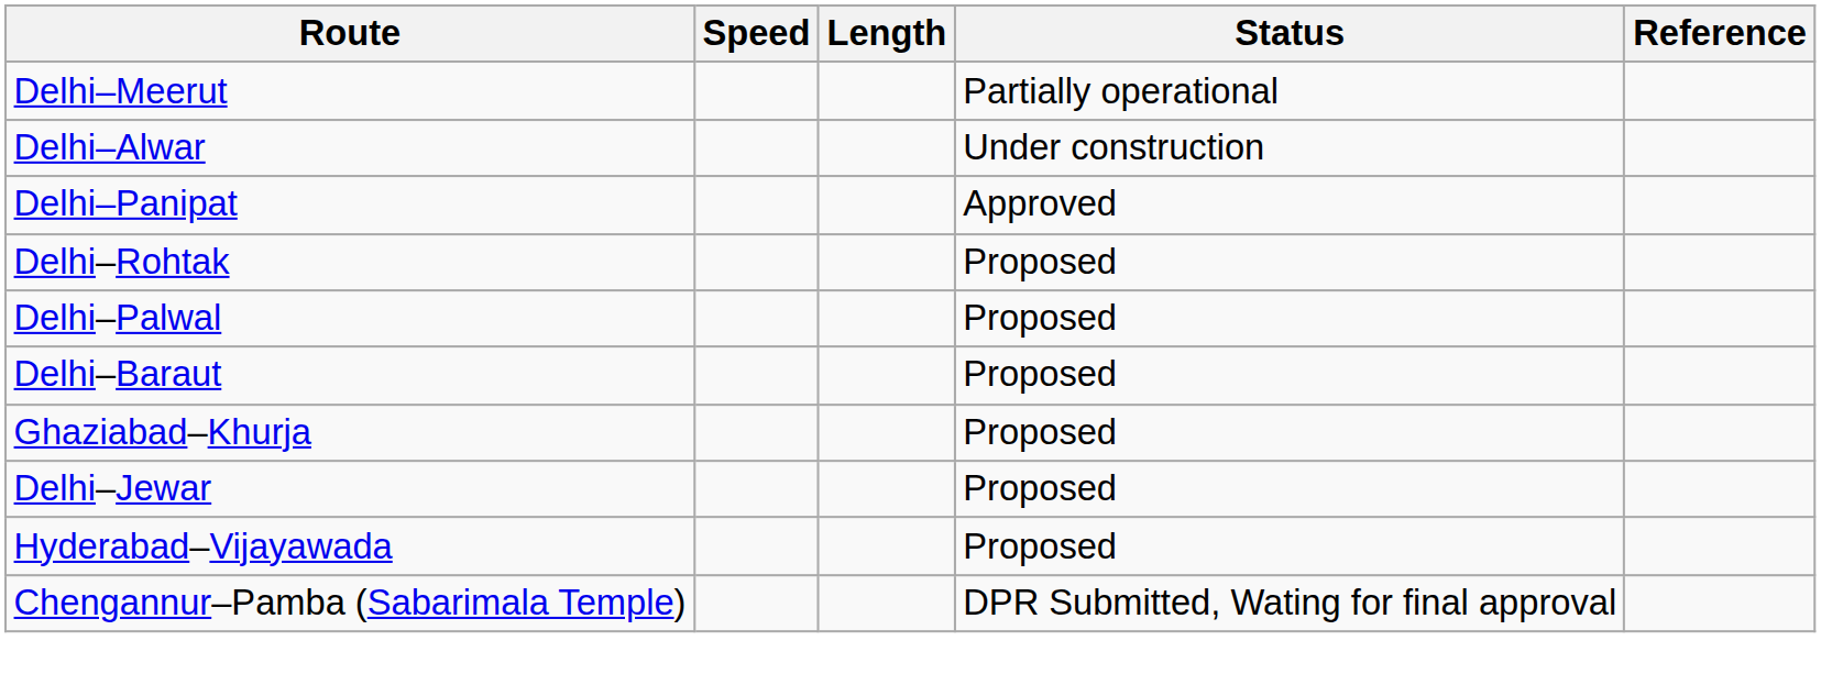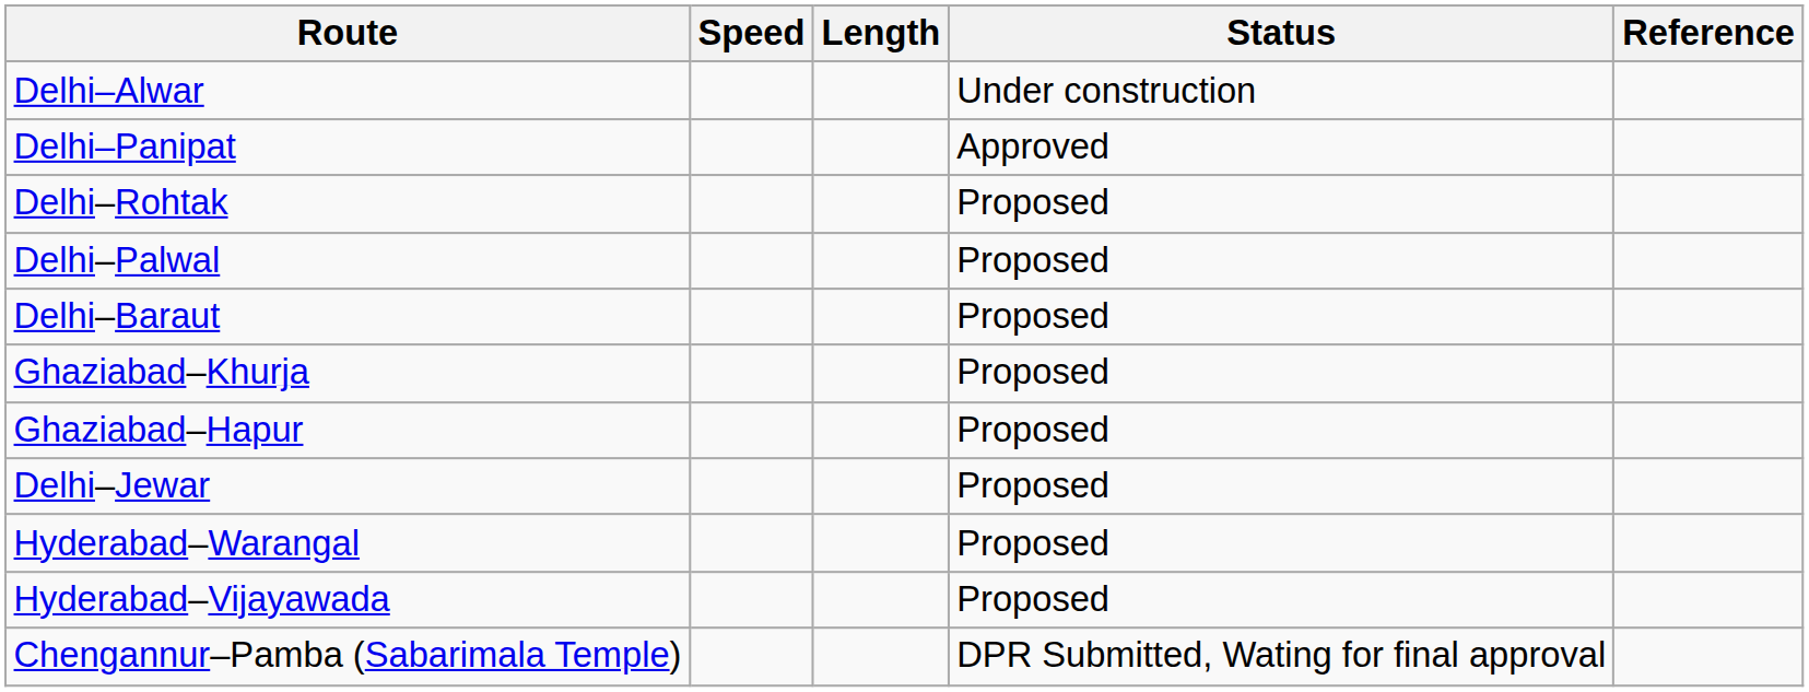- row: Delhi–Meerut | Partially operational
+ row: Ghaziabad–Hapur | Proposed
+ row: Hyderabad–Warangal | Proposed
